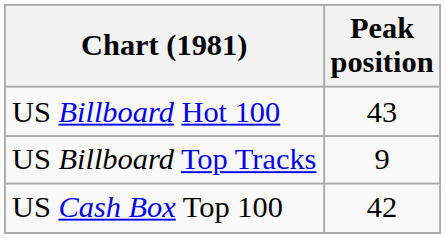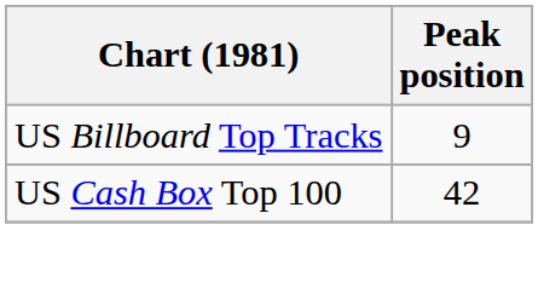- row: US Billboard Hot 100 | 43
